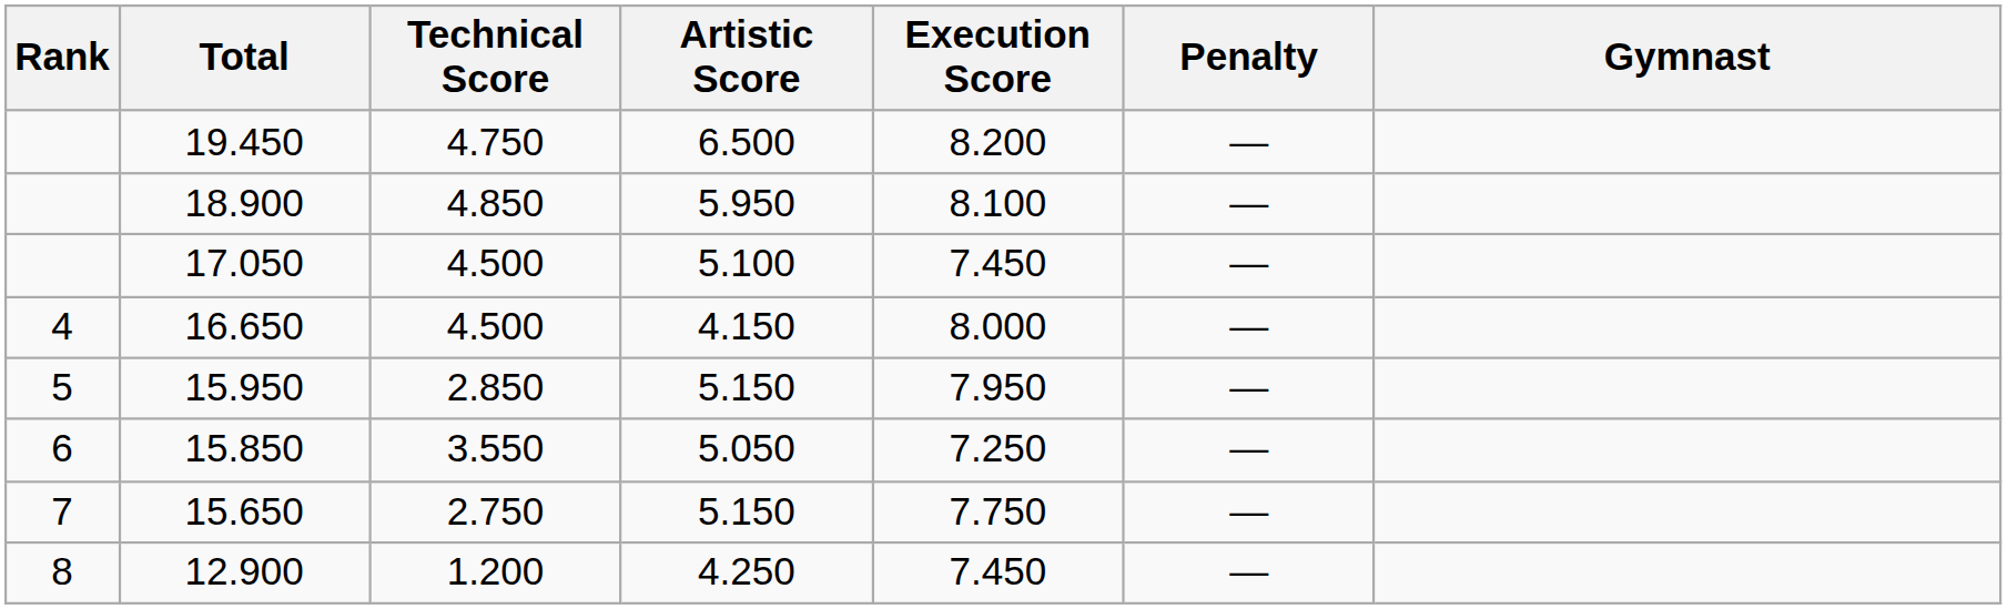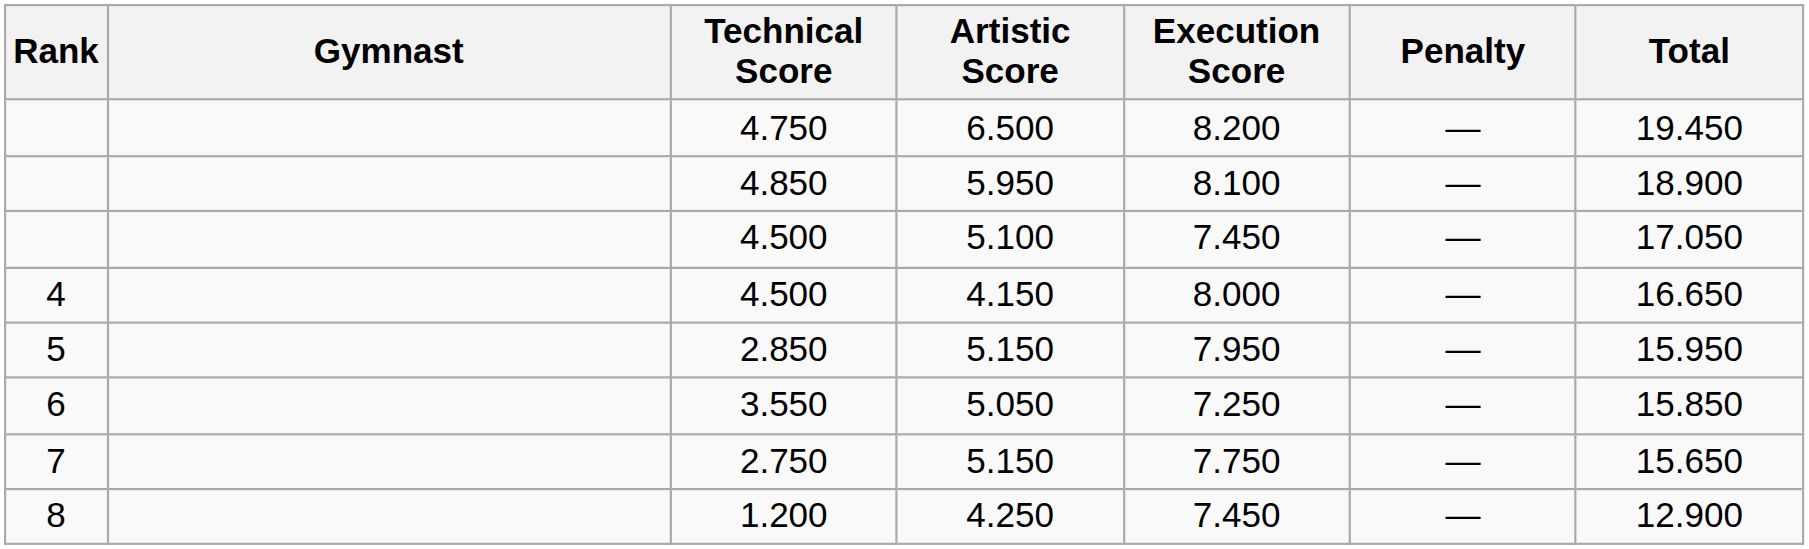columns swapped: Gymnast <-> Total
